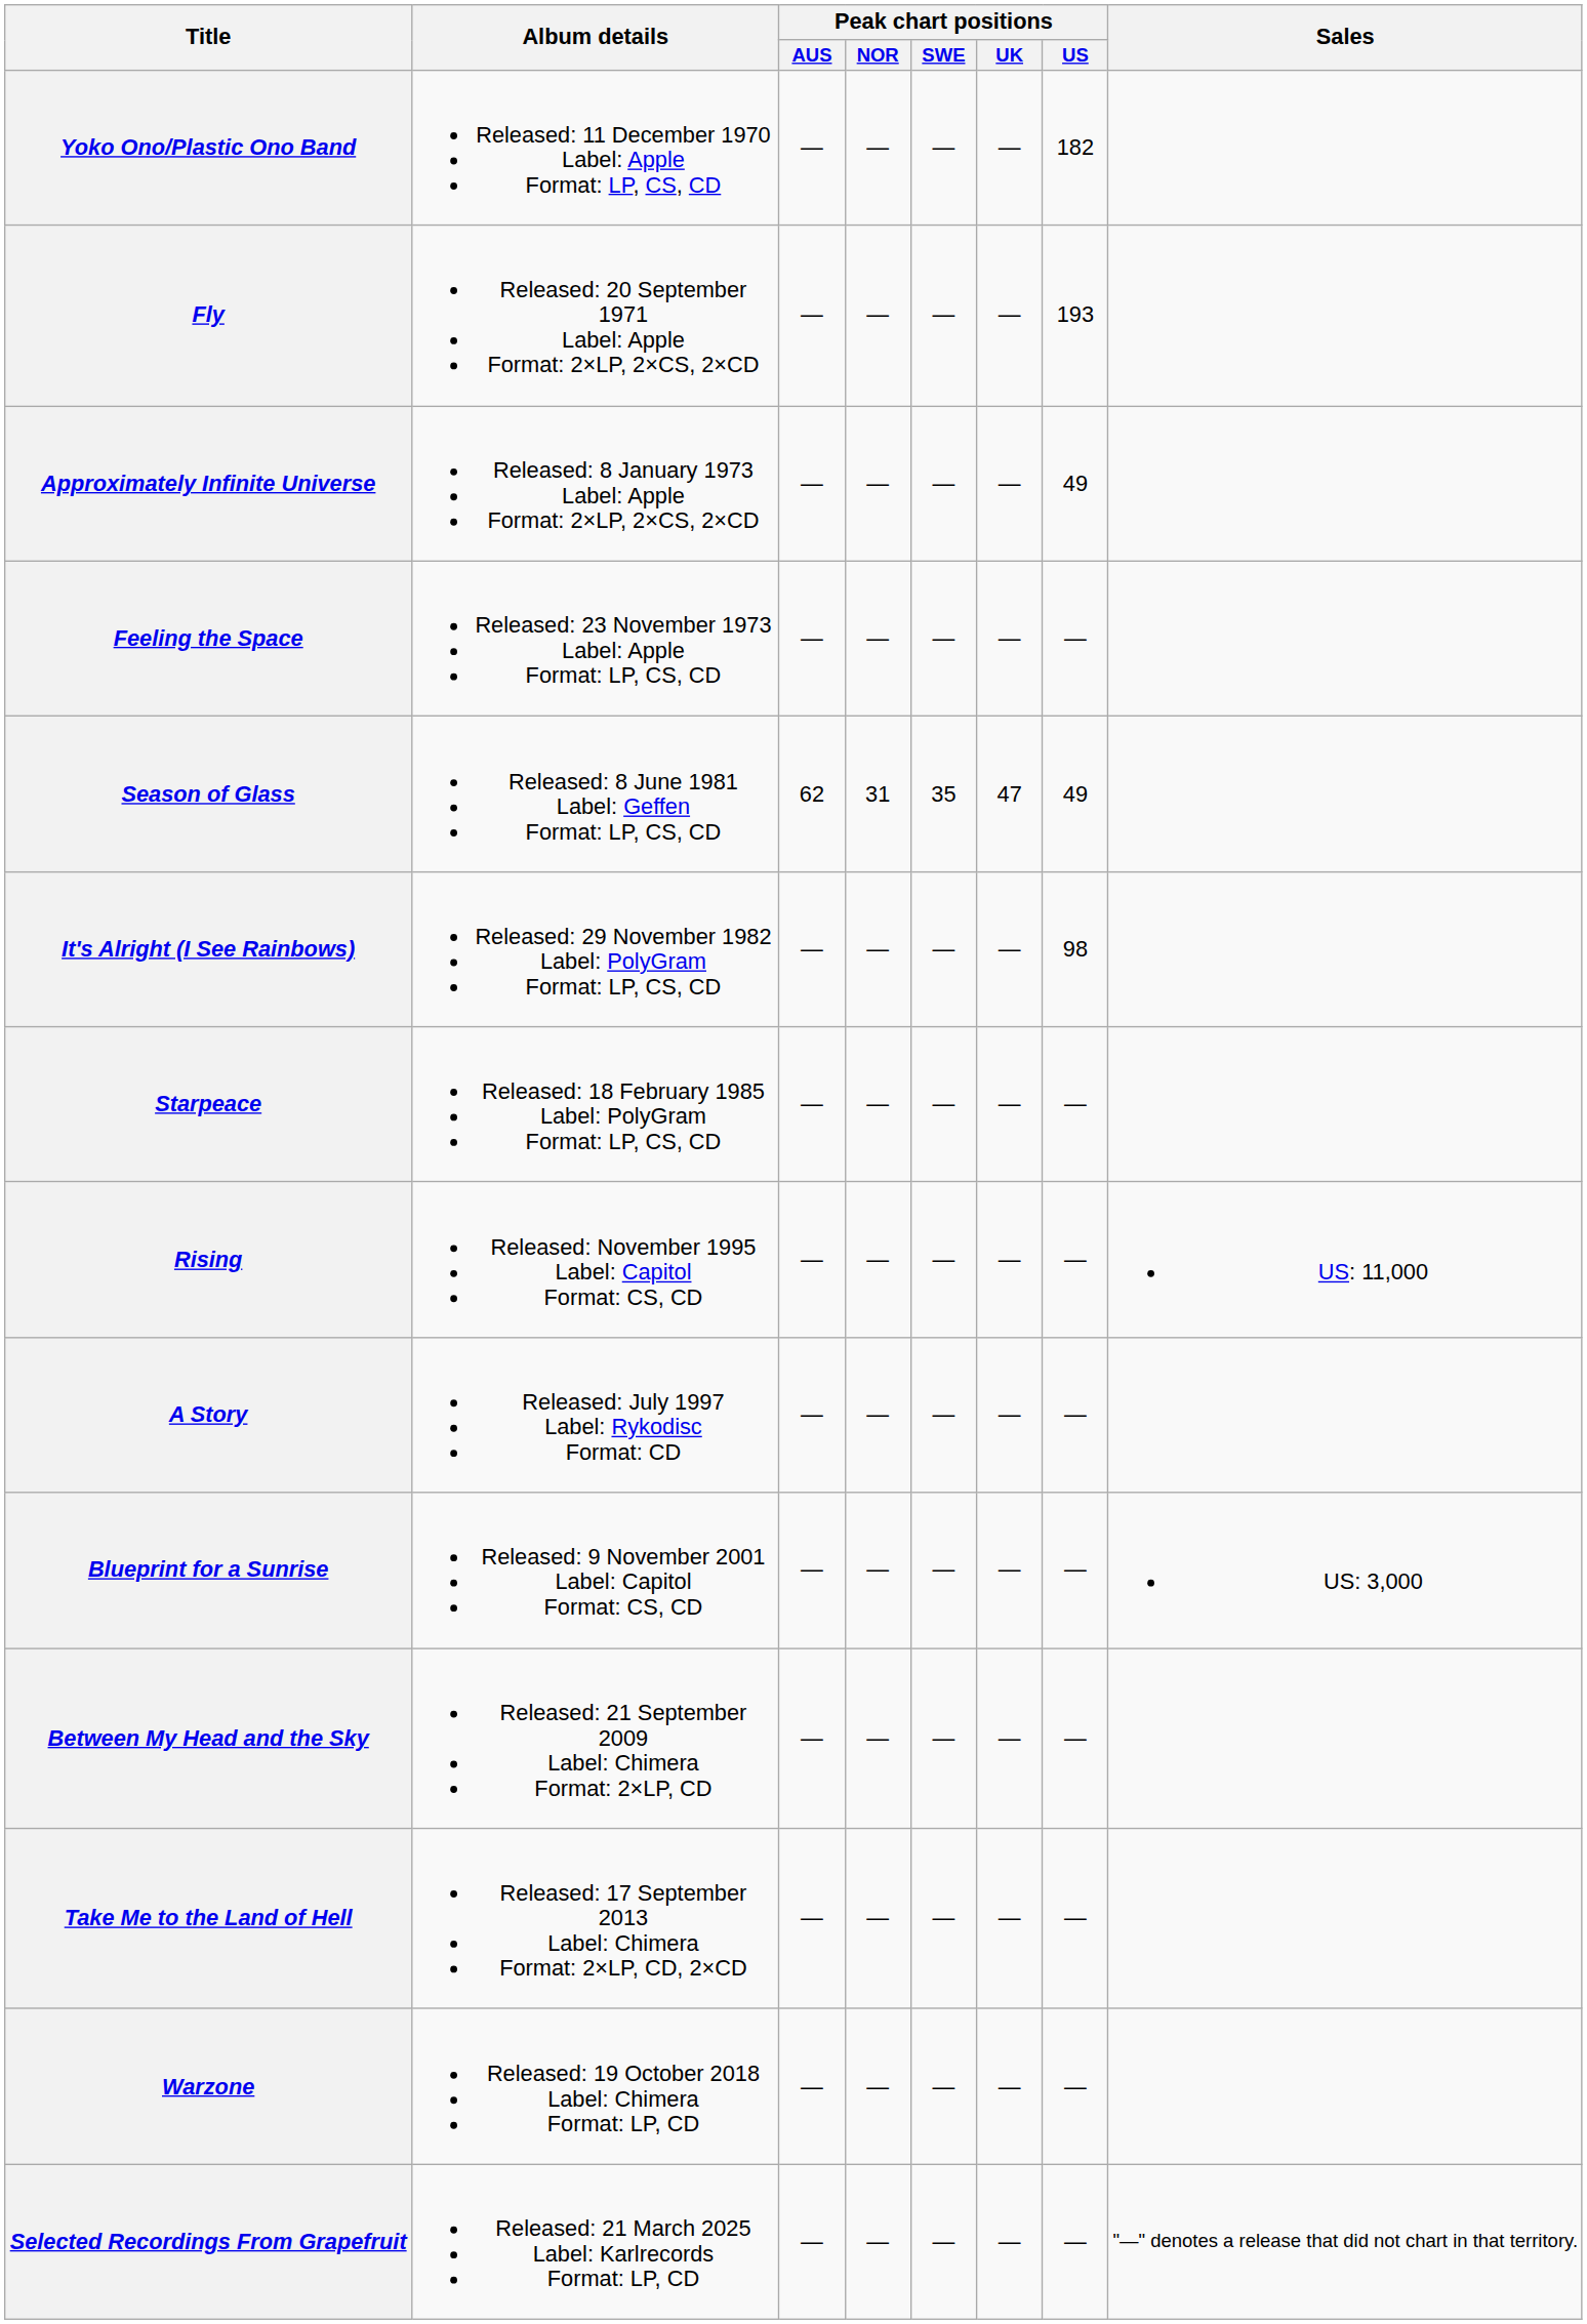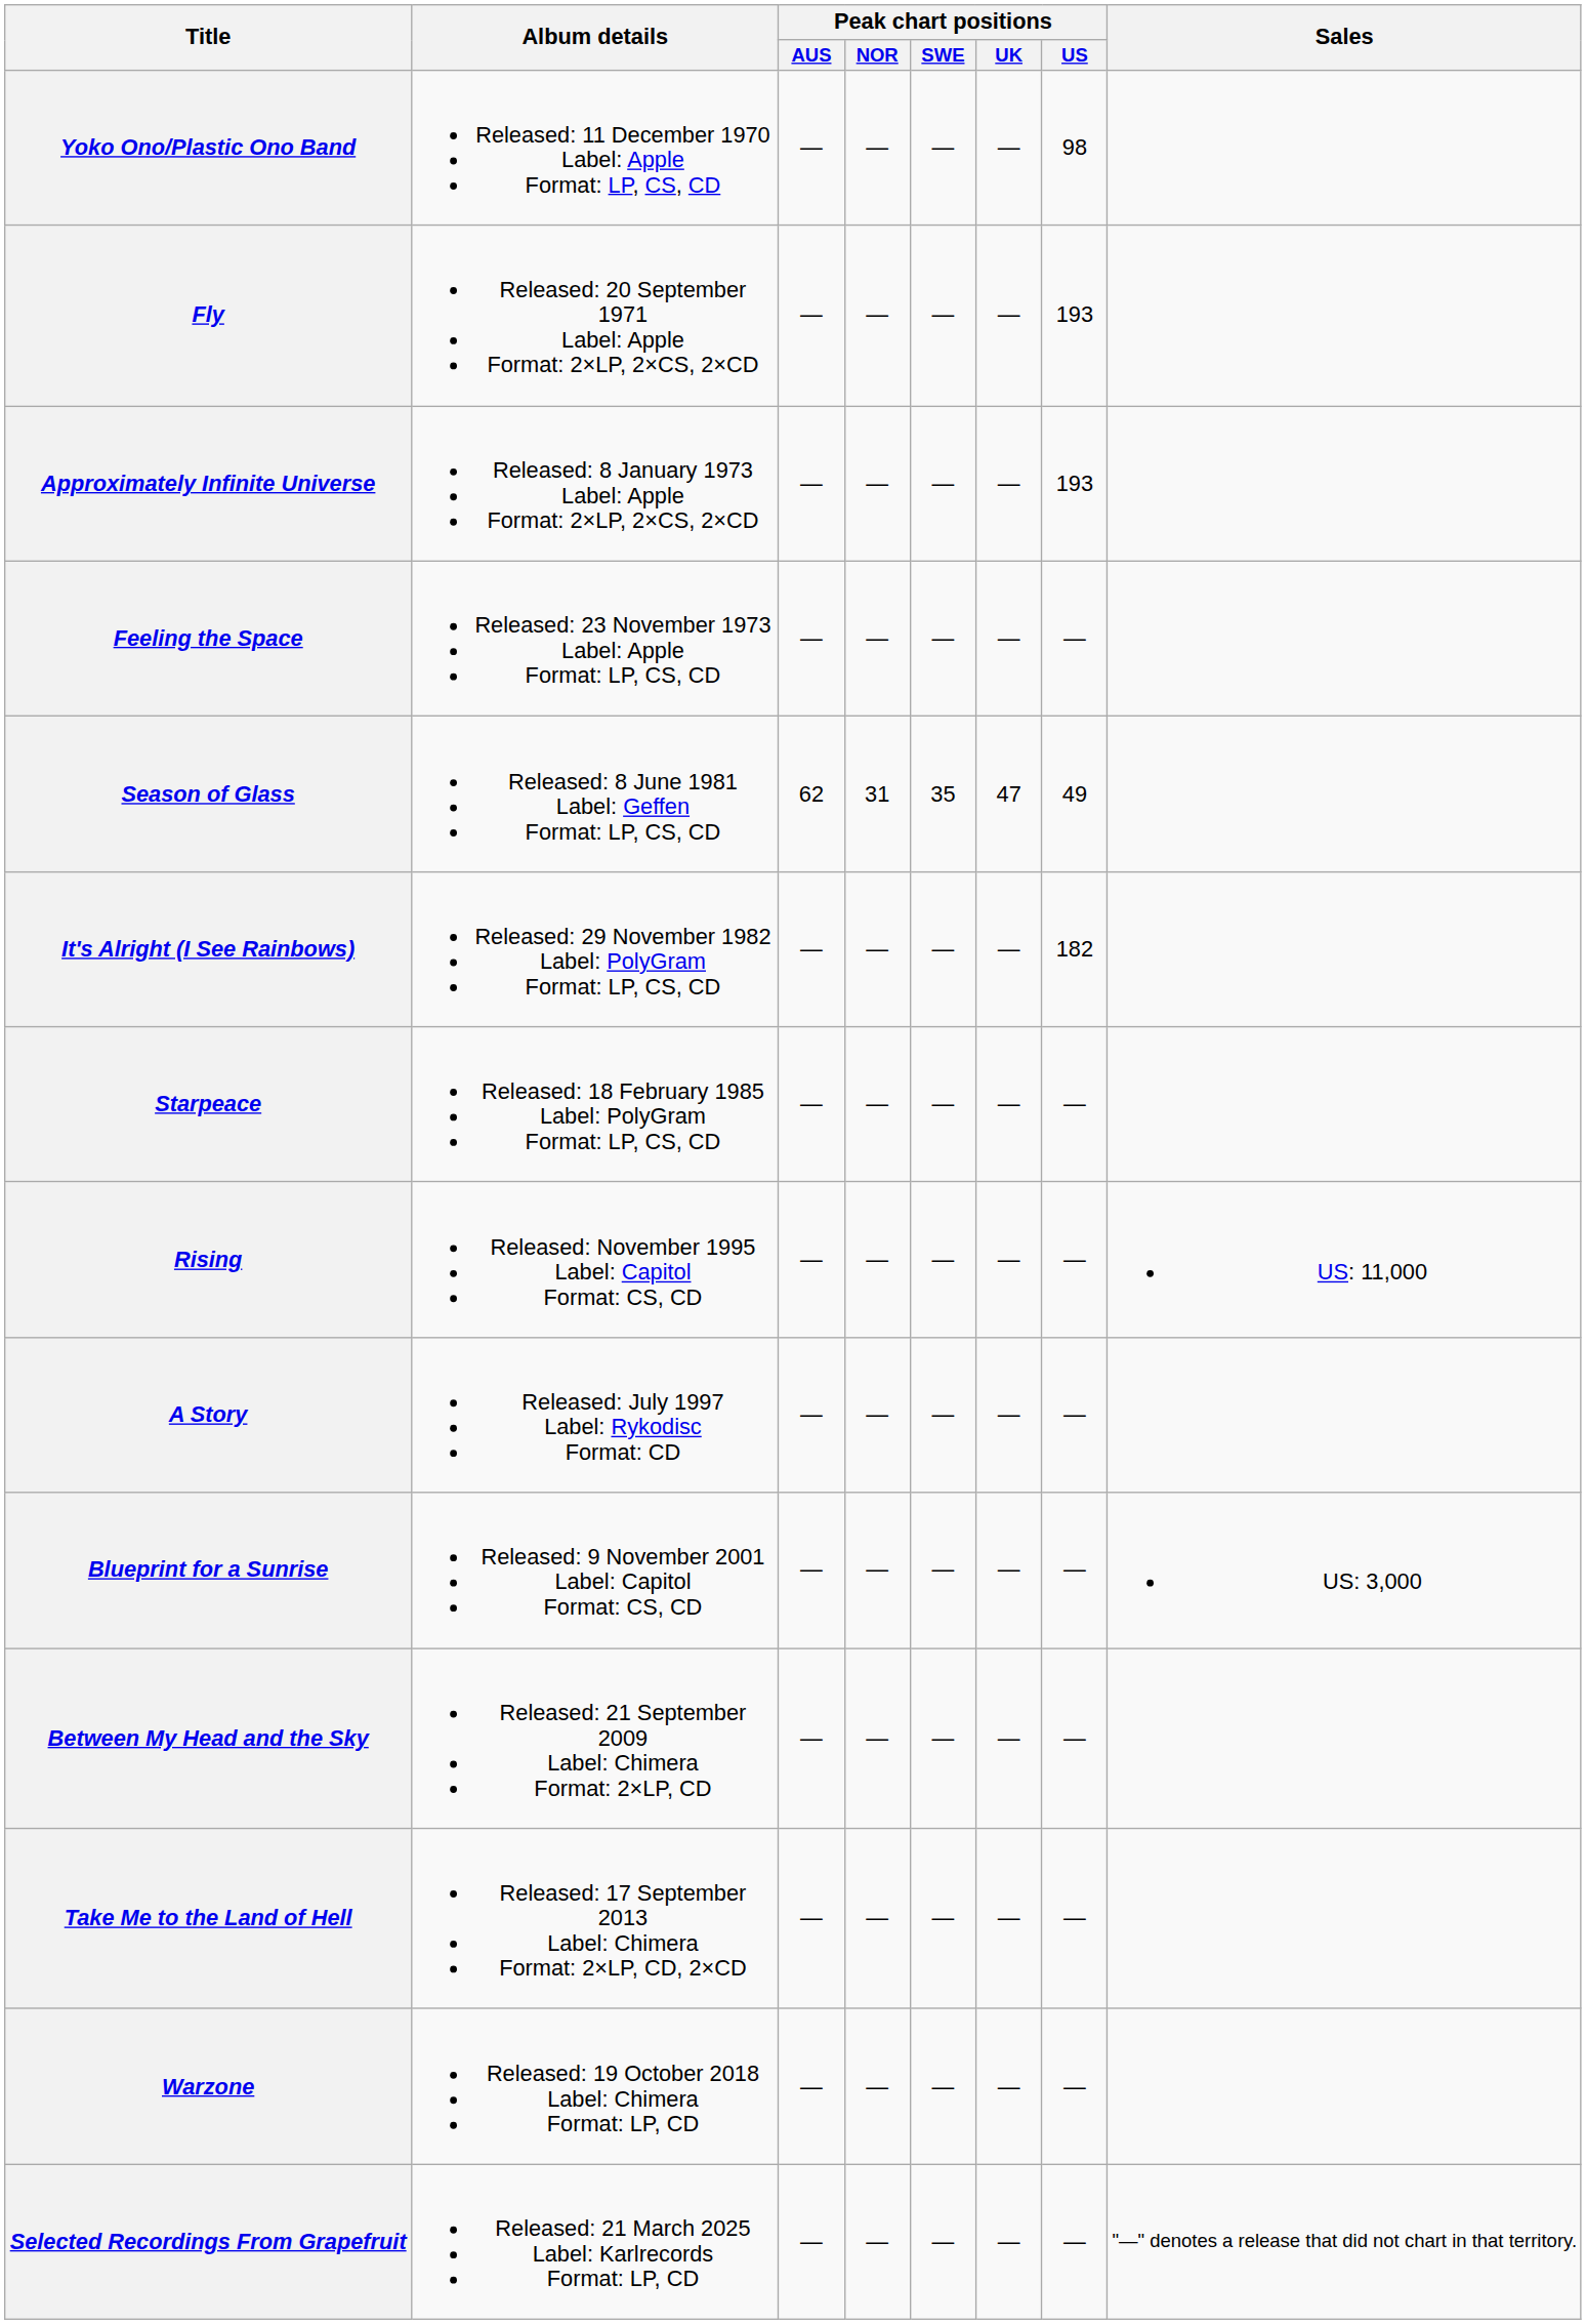Yoko Ono/Plastic Ono Band | Peak chart positions / US: 182 -> 98
Approximately Infinite Universe | Peak chart positions / US: 49 -> 193
It's Alright (I See Rainbows) | Peak chart positions / US: 98 -> 182
